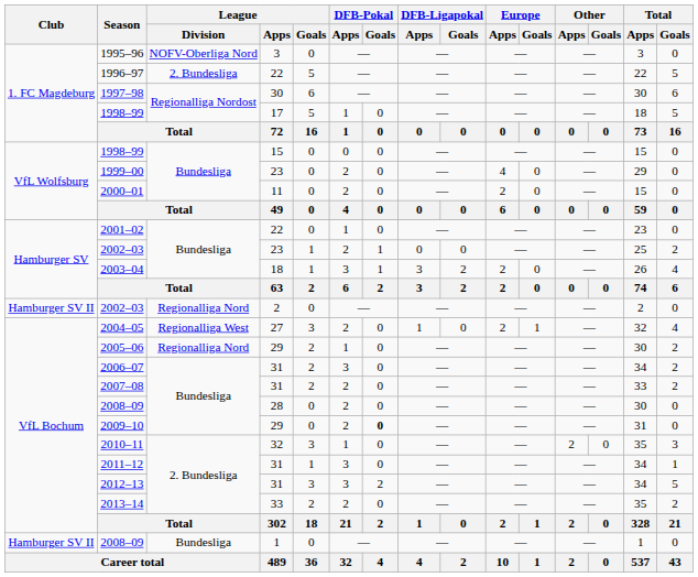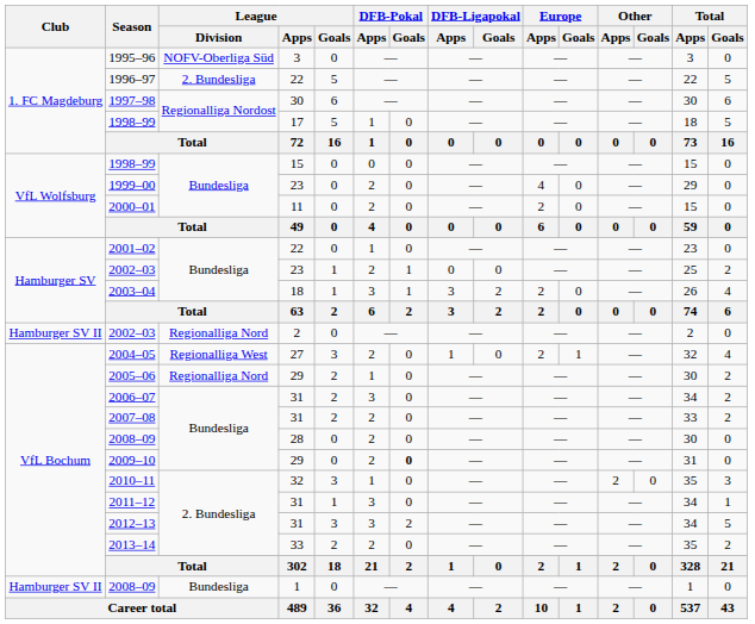1995–96 | League / Division: NOFV-Oberliga Nord -> NOFV-Oberliga Süd
